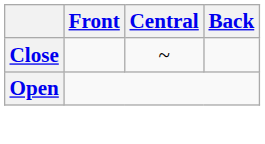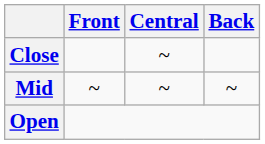+ row: Mid | ~ | ~ | ~
